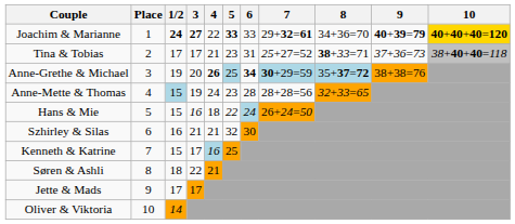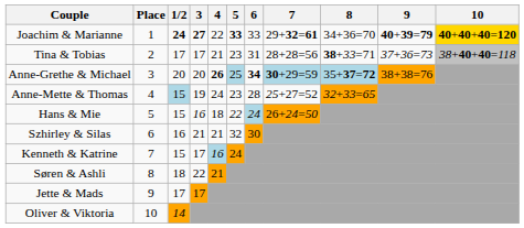Tina & Tobias | 7: 25+27=52 -> 28+28=56
Anne-Grethe & Michael | 1/2: 19 -> 20
Anne-Mette & Thomas | 7: 28+28=56 -> 25+27=52
Kenneth & Katrine | 5: 25 -> 24
